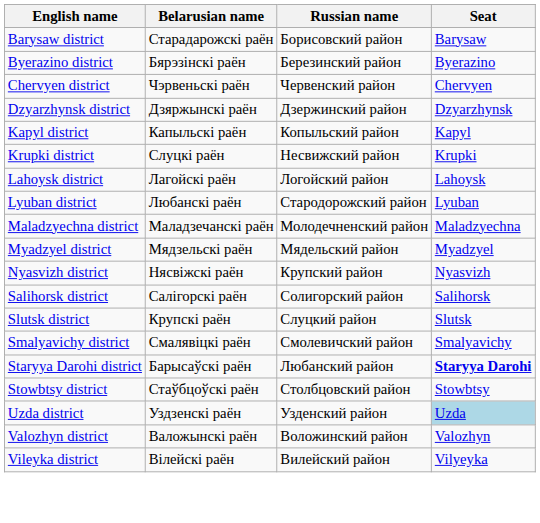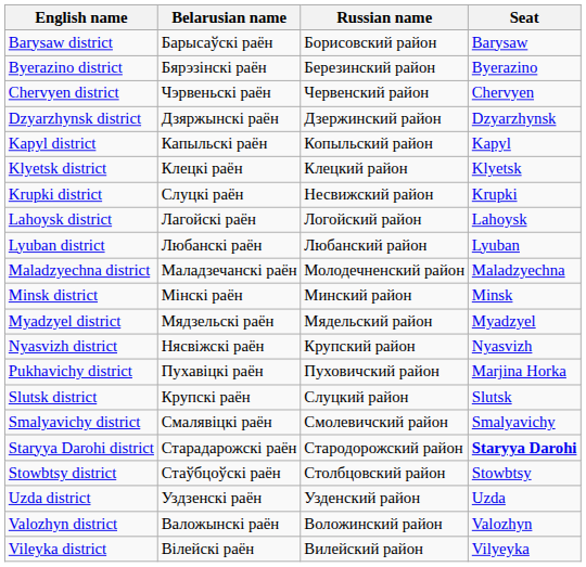Barysaw district | Belarusian name: Старадарожскі раён -> Барысаўскі раён
+ row: Klyetsk district | Клецкі раён | Клецкий район | Klyetsk
Lyuban district | Russian name: Стародорожский район -> Любанский район
+ row: Minsk district | Мінскі раён | Минский район | Minsk
+ row: Pukhavichy district | Пухавіцкі раён | Пуховичский район | Marjina Horka
- row: Salihorsk district | Салігорскі раён | Солигорский район | Salihorsk
Staryya Darohi district | Belarusian name: Барысаўскі раён -> Старадарожскі раён
Staryya Darohi district | Russian name: Любанский район -> Стародорожский район
Uzda district | Seat: lightblue background -> no background
